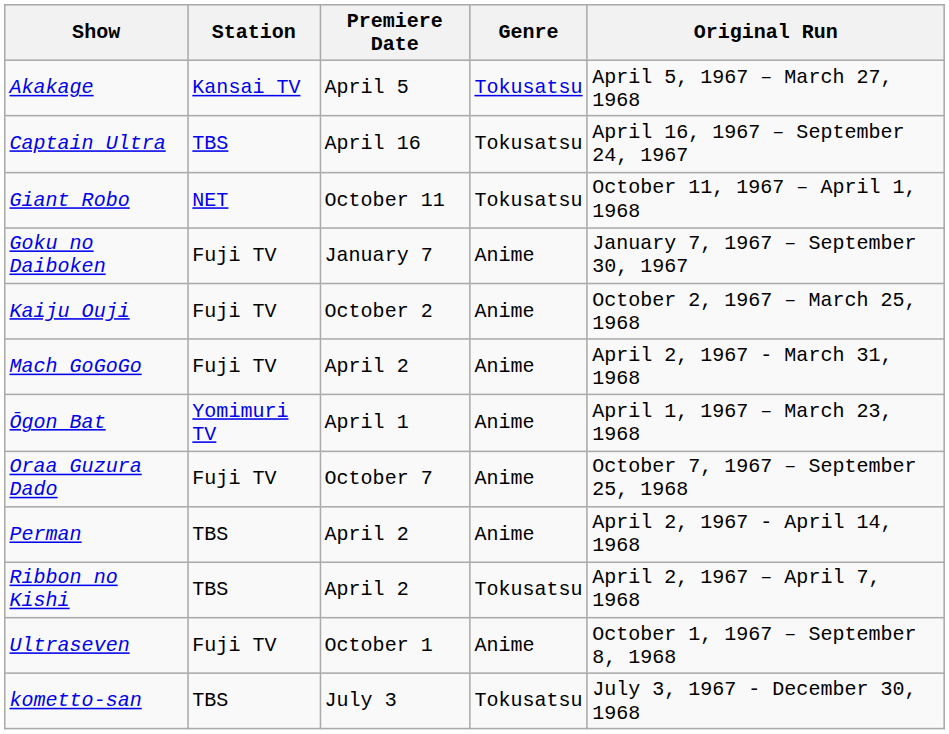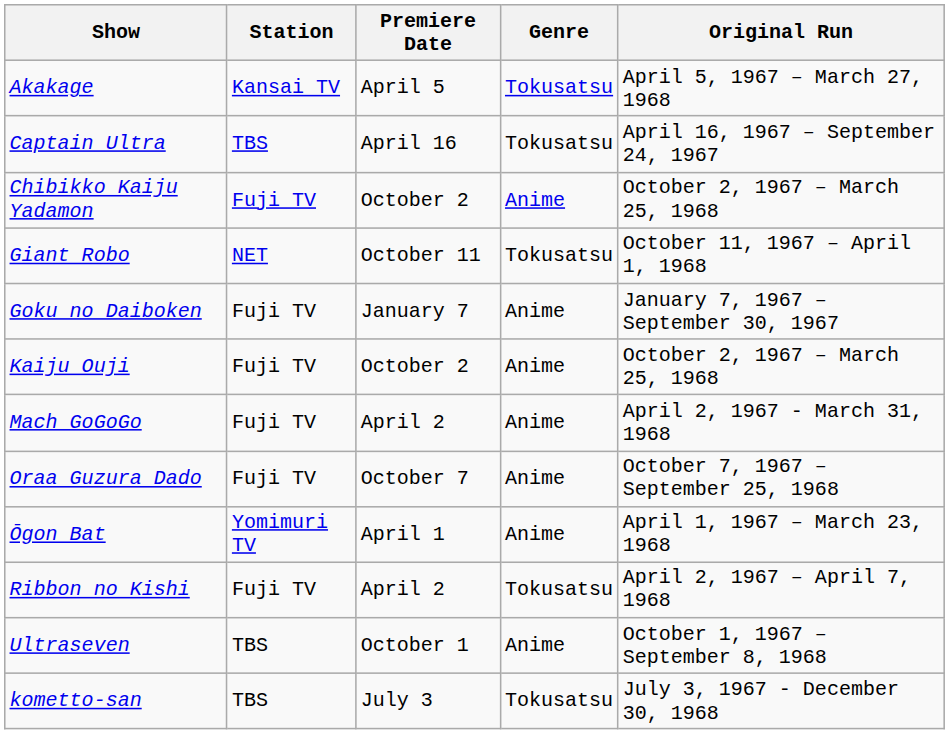+ row: Chibikko Kaiju Yadamon | Fuji TV | October 2 | Anime | October 2, 1967 – March 25, 1968
rows swapped: Ōgon Bat <-> Oraa Guzura Dado
- row: Perman | TBS | April 2 | Anime | April 2, 1967 - April 14, 1968
Ribbon no Kishi | Station: TBS -> Fuji TV
Ultraseven | Station: Fuji TV -> TBS
